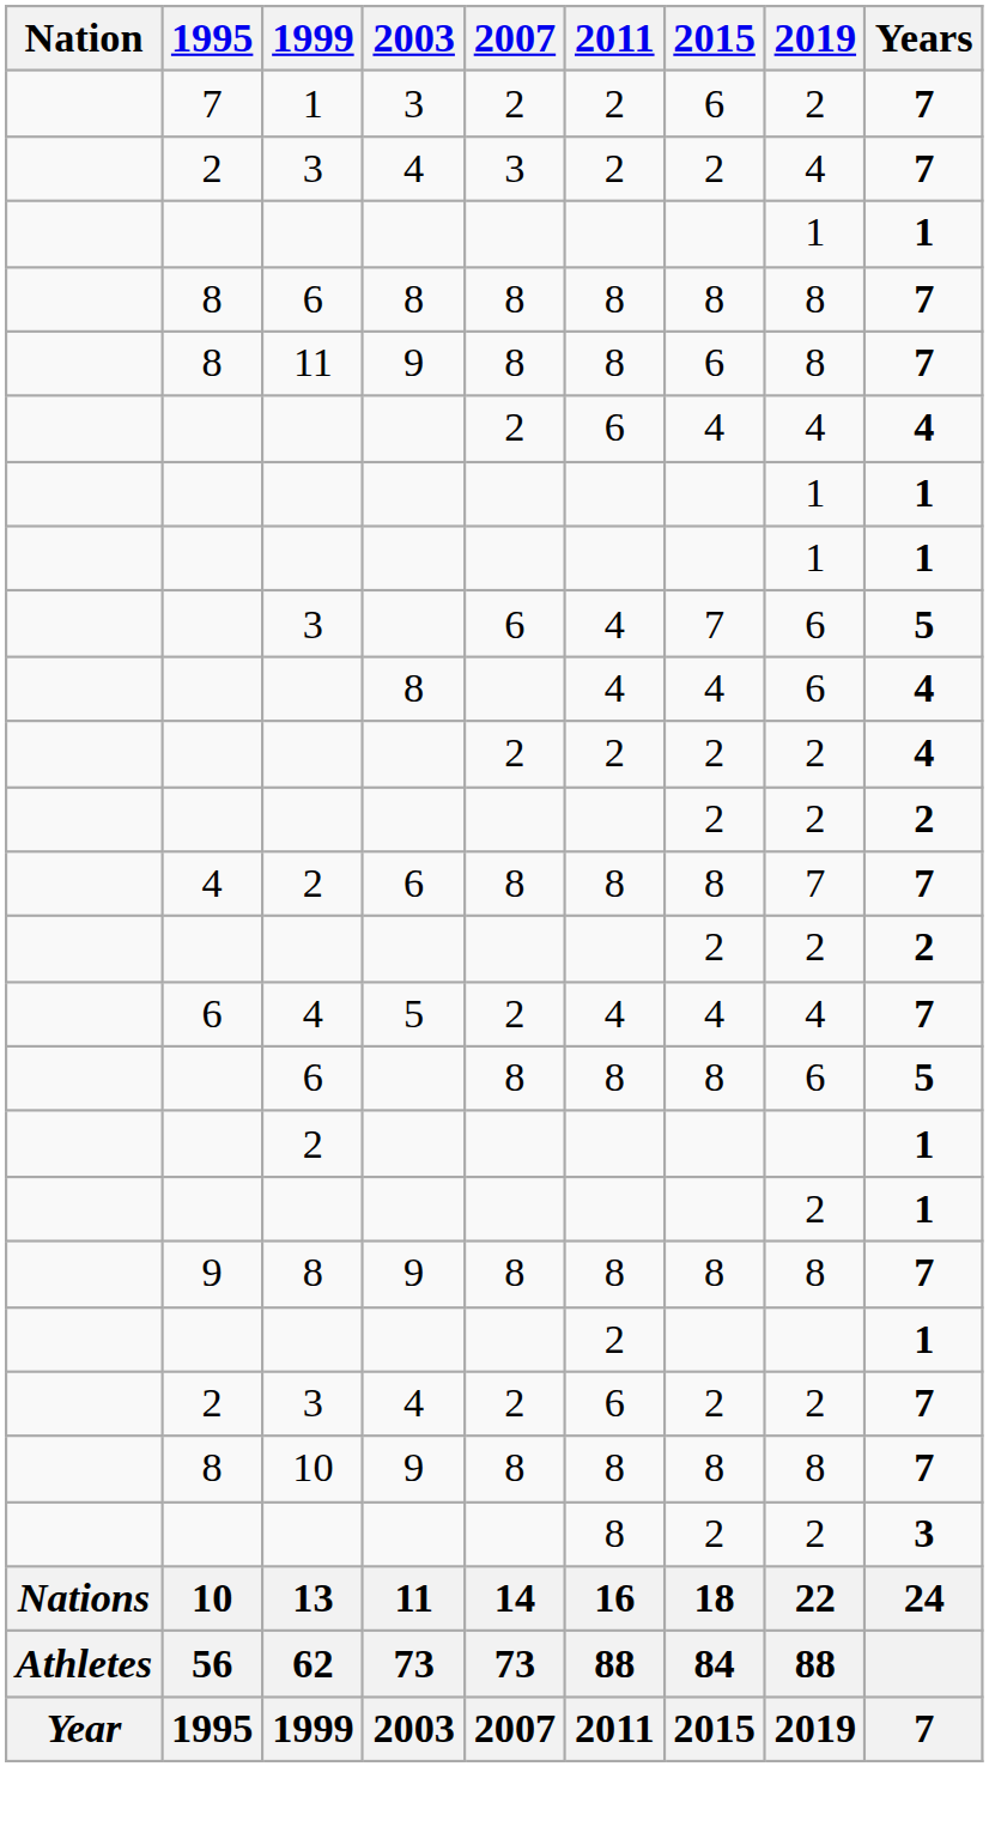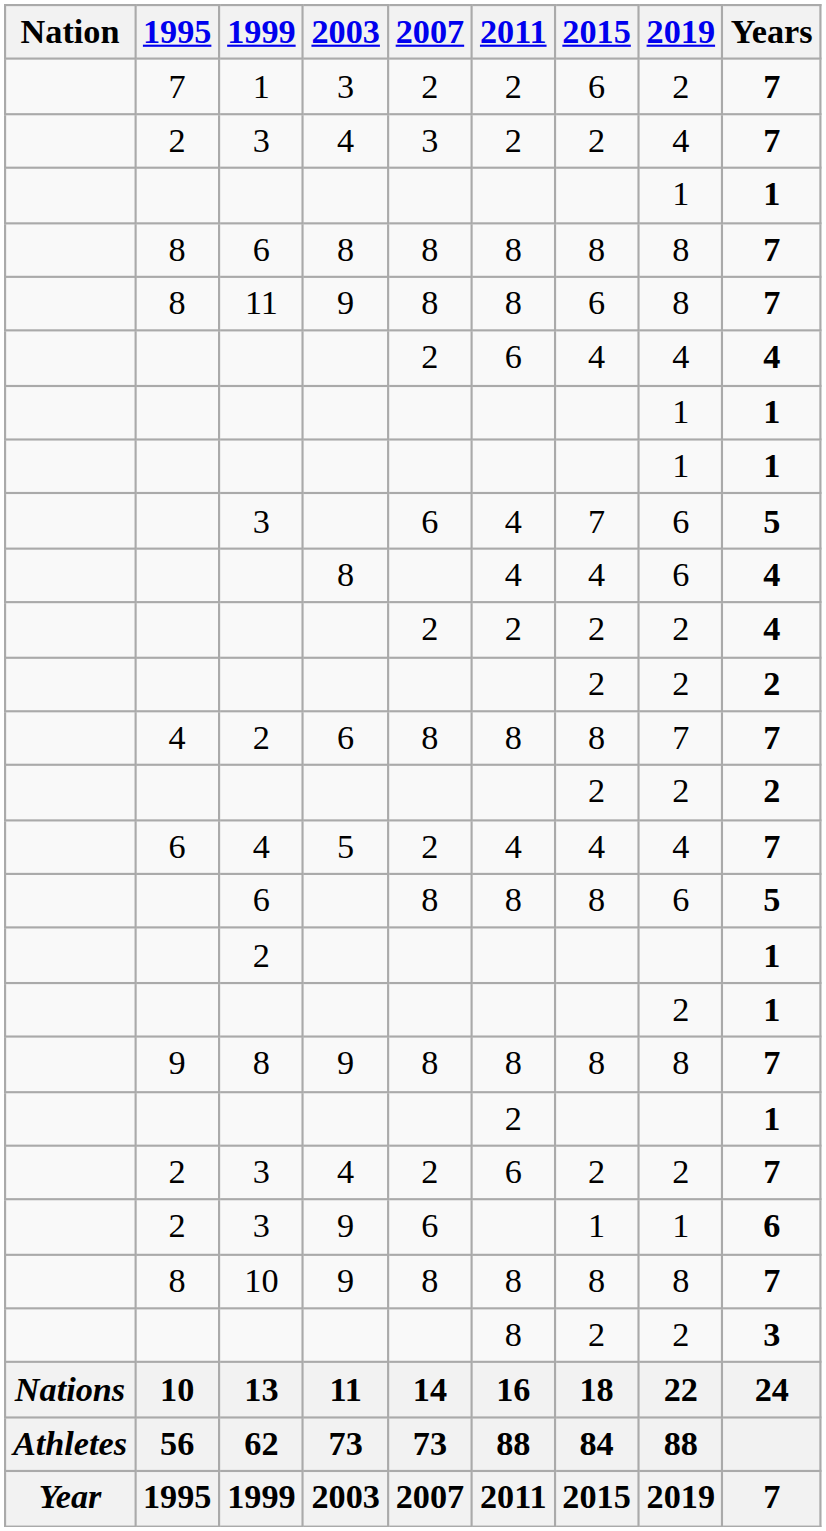+ row: 2 | 3 | 9 | 6 | 1 | 1 | 6
